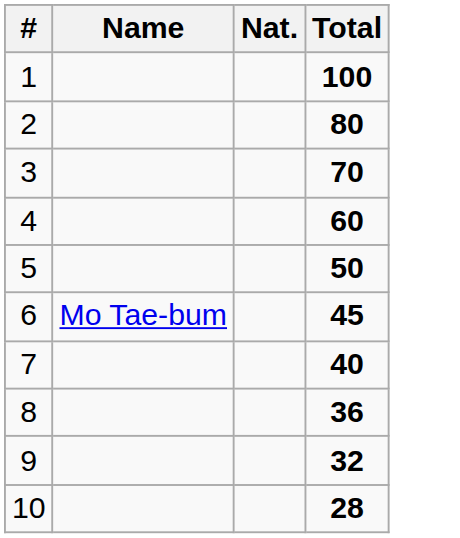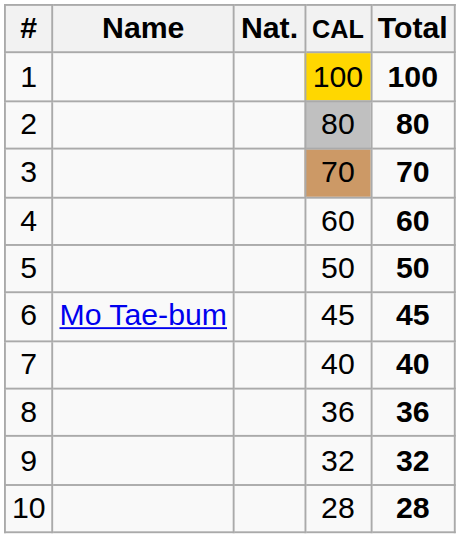+ column: CAL | 100 | 80 | 70 | 60 | 50 | 45 | 40 | 36 | 32 | 28
